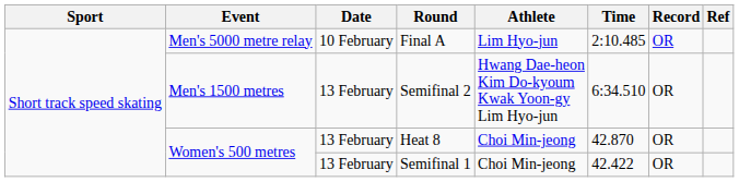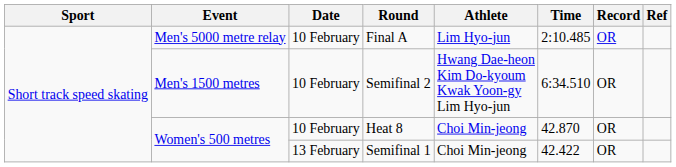Semifinal 2 | Date: 13 February -> 10 February
Heat 8 | Date: 13 February -> 10 February
